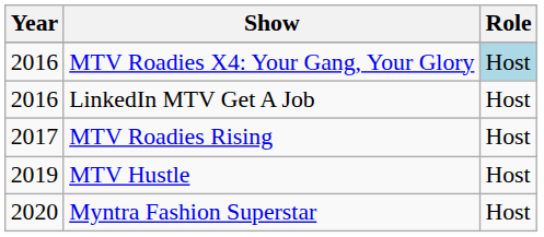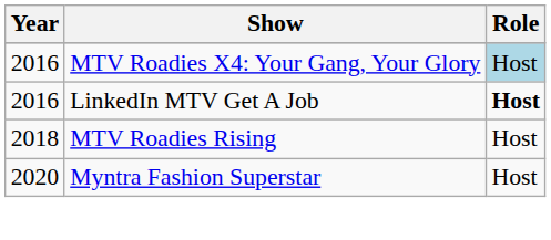LinkedIn MTV Get A Job | Role: normal -> bold
MTV Roadies Rising | Year: 2017 -> 2018
- row: 2019 | MTV Hustle | Host
